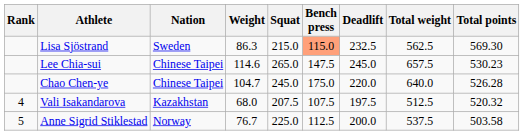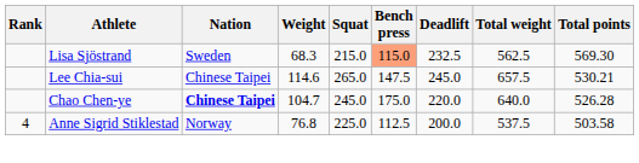Lisa Sjöstrand | Weight: 86.3 -> 68.3
Lee Chia-sui | Total points: 530.23 -> 530.21
Chao Chen-ye | Nation: normal -> bold
- row: 4 | Vali Isakandarova | Kazakhstan | 68.0 | 207.5 | 107.5 | 197.5 | 512.5 | 520.32
Anne Sigrid Stiklestad | Rank: 5 -> 4
Anne Sigrid Stiklestad | Weight: 76.7 -> 76.8
